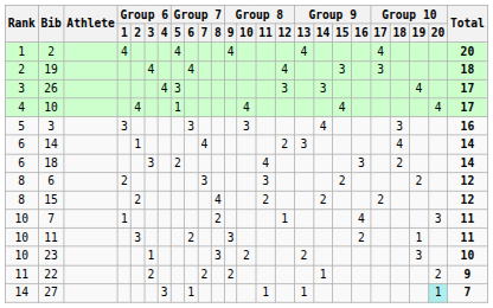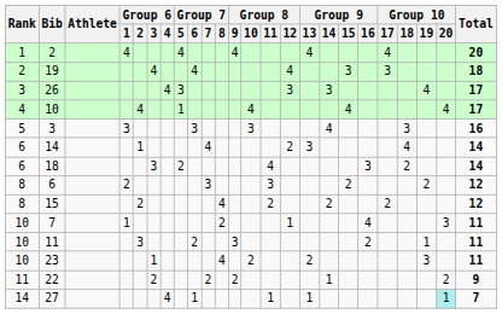23 | Group 7 / 8: 3 -> 4
23 | Total: 10 -> 11
27 | Group 6 / 4: 3 -> 4
